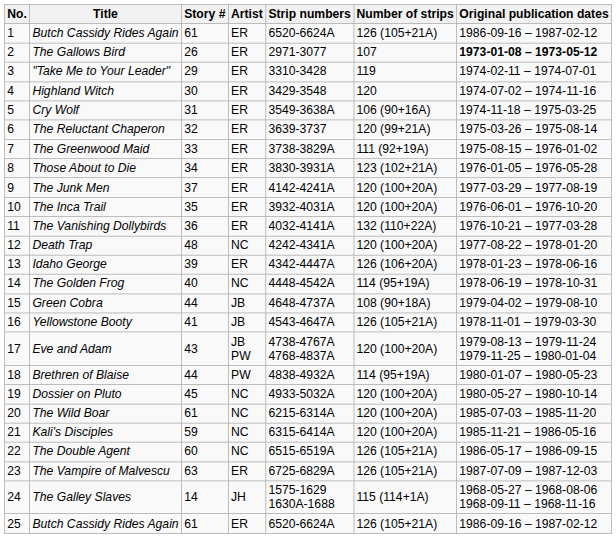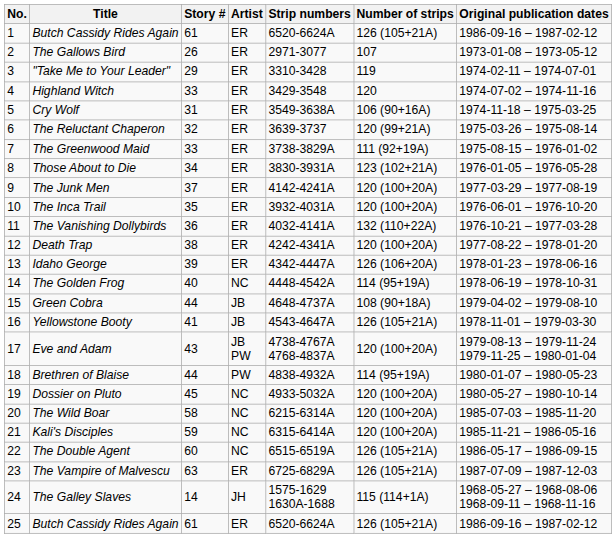The Gallows Bird | Original publication dates: bold -> normal
Highland Witch | Story #: 30 -> 33
Death Trap | Story #: 48 -> 38
Death Trap | Artist: NC -> ER
The Wild Boar | Story #: 61 -> 58
